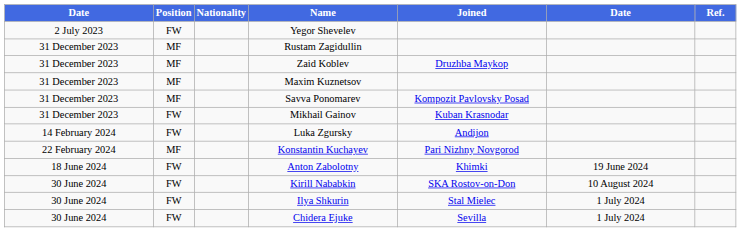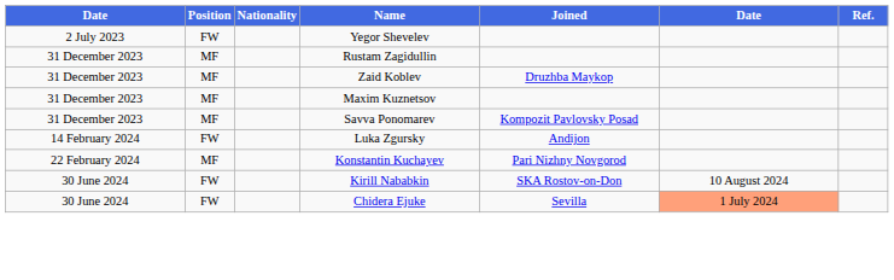- row: 31 December 2023 | FW | Mikhail Gainov | Kuban Krasnodar
- row: 18 June 2024 | FW | Anton Zabolotny | Khimki | 19 June 2024
- row: 30 June 2024 | FW | Ilya Shkurin | Stal Mielec | 1 July 2024
Chidera Ejuke | column 6: no background -> lightsalmon background
